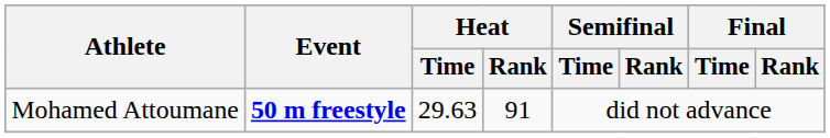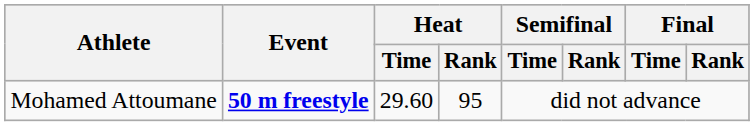Mohamed Attoumane | Heat / Time: 29.63 -> 29.60
Mohamed Attoumane | Heat / Rank: 91 -> 95
